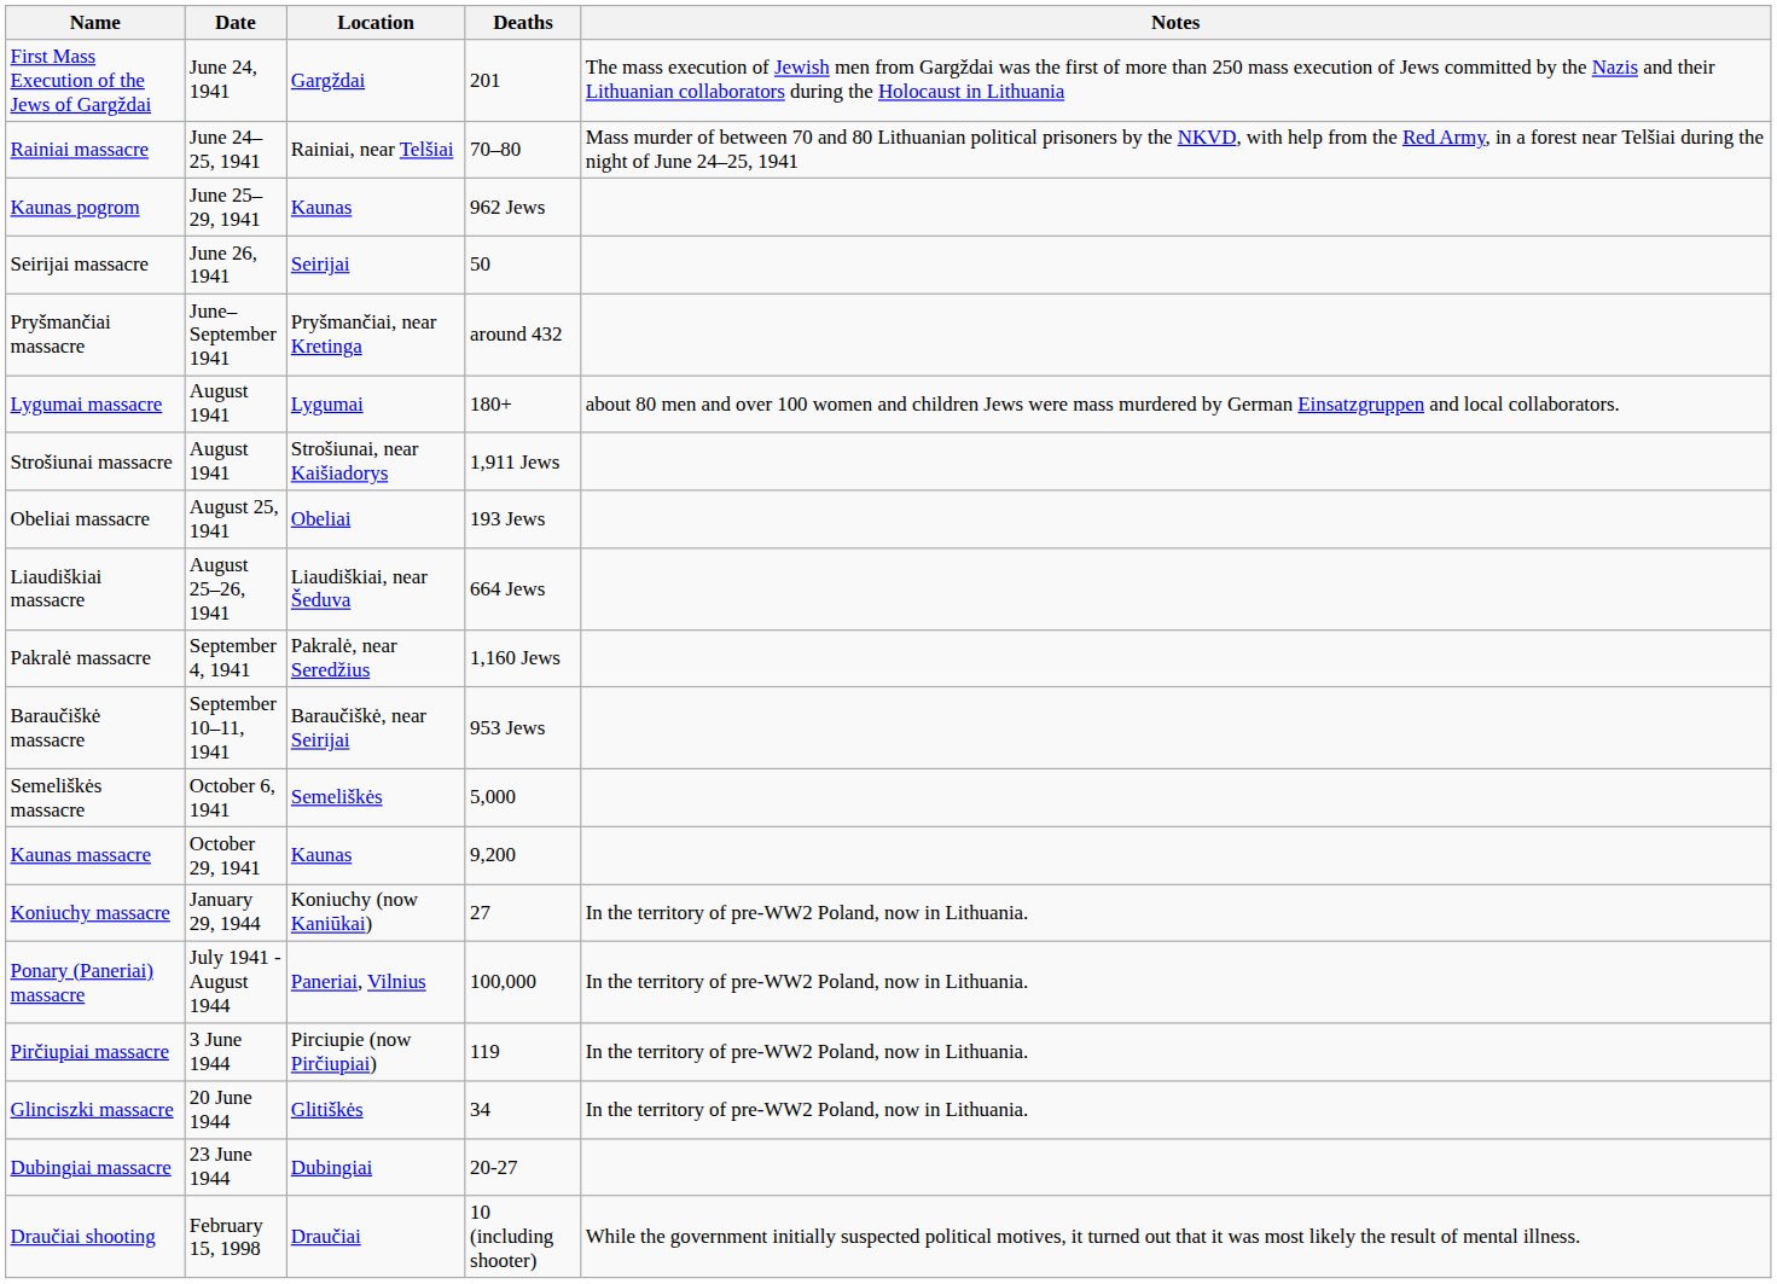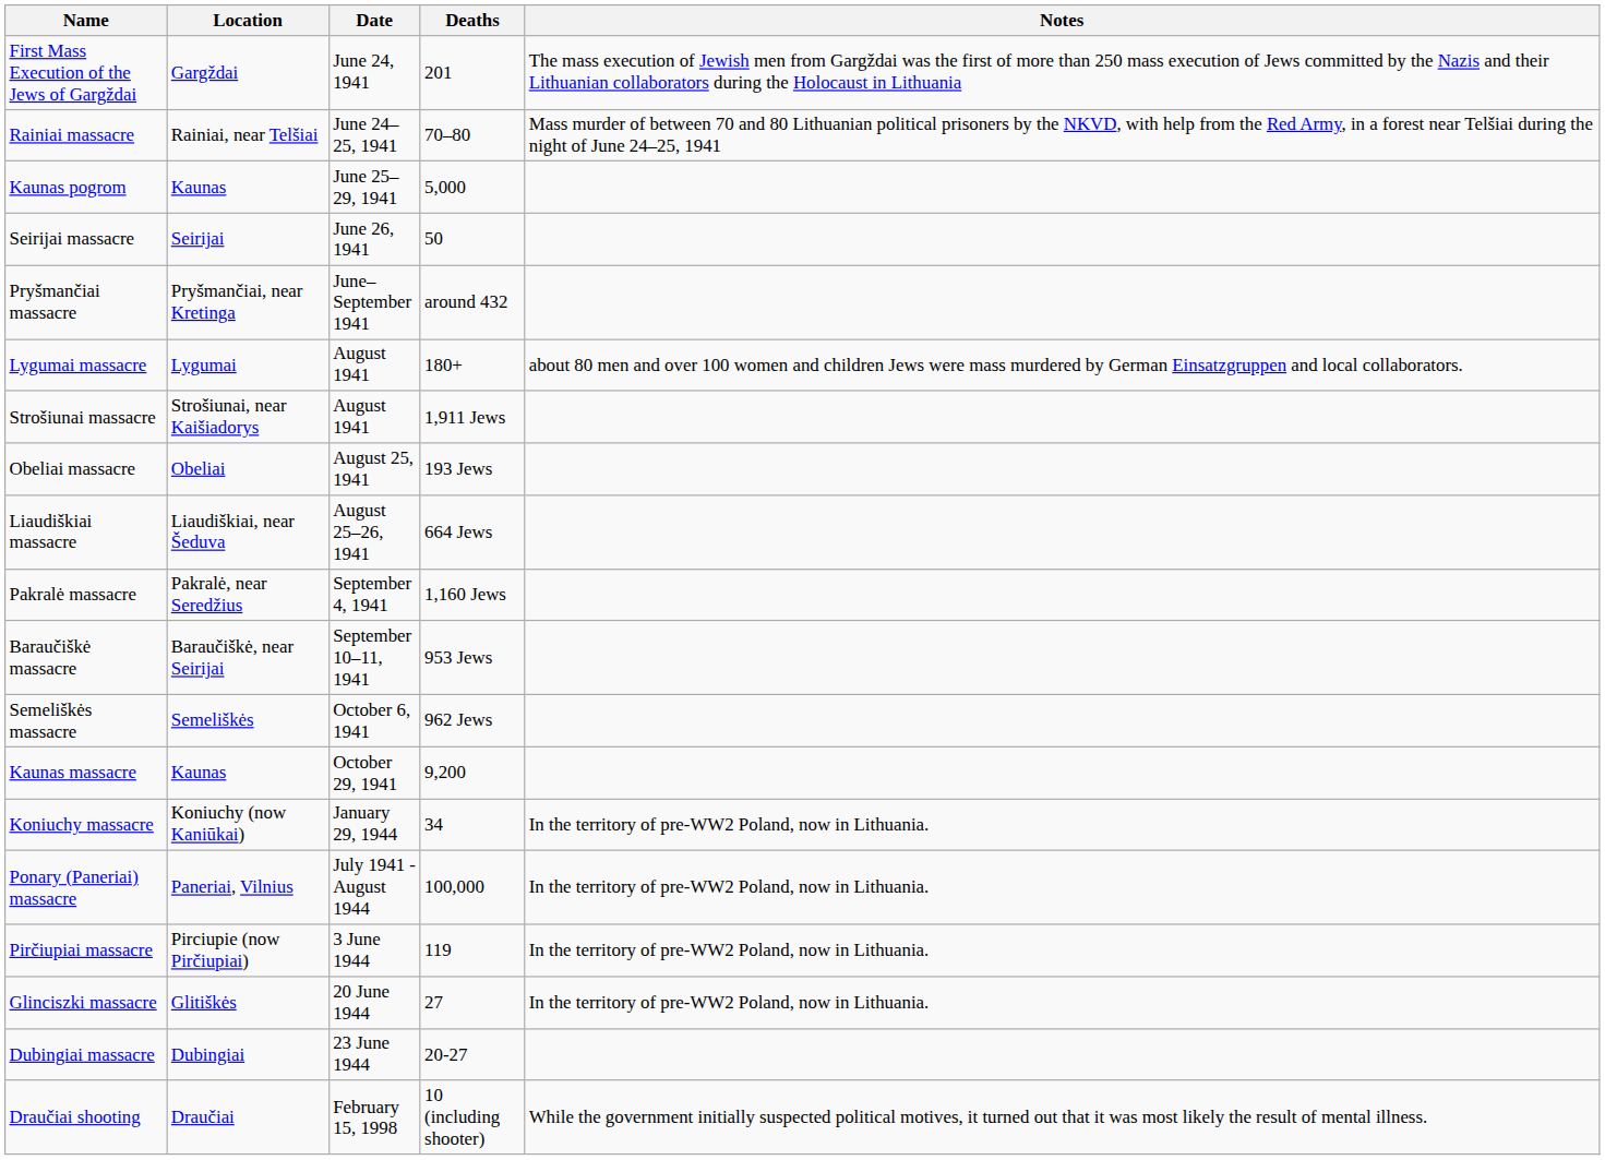columns swapped: Date <-> Location
Kaunas pogrom | Deaths: 962 Jews -> 5,000
Semeliškės massacre | Deaths: 5,000 -> 962 Jews
Koniuchy massacre | Deaths: 27 -> 34
Glinciszki massacre | Deaths: 34 -> 27
